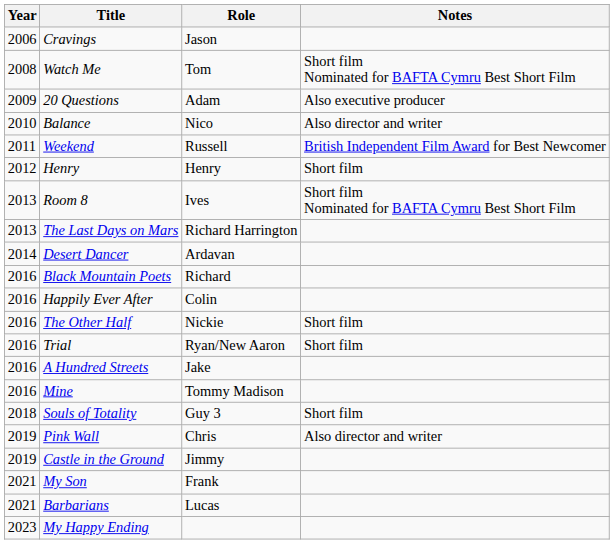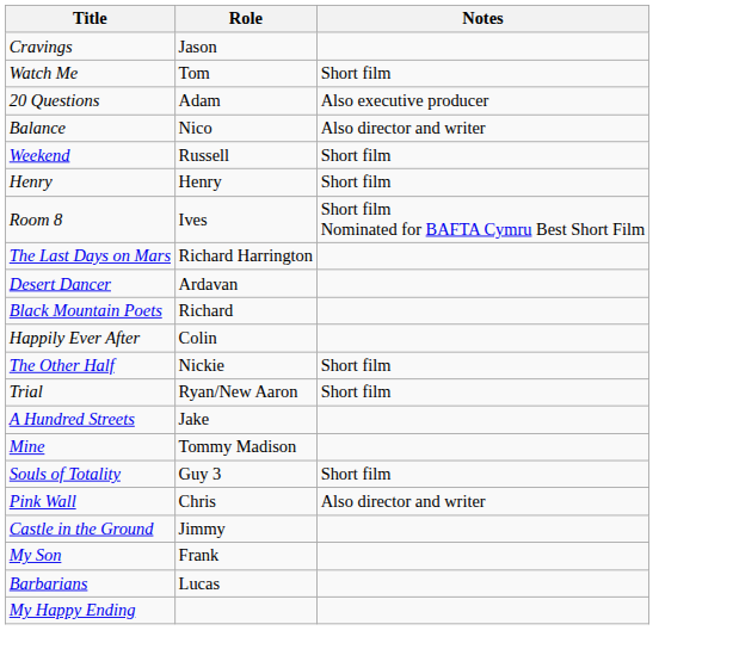- column: Year | 2006 | 2008 | 2009 | 2010 | 2011 | 2012 | 2013 | 2013 | 2014 | 2016 | 2016 | 2016 | 2016 | 2016 | 2016 | 2018 | 2019 | 2019 | 2021 | 2021 | 2023
Watch Me | Notes: Short film Nominated for BAFTA Cymru Best Short Film -> Short film
Weekend | Notes: British Independent Film Award for Best Newcomer -> Short film
